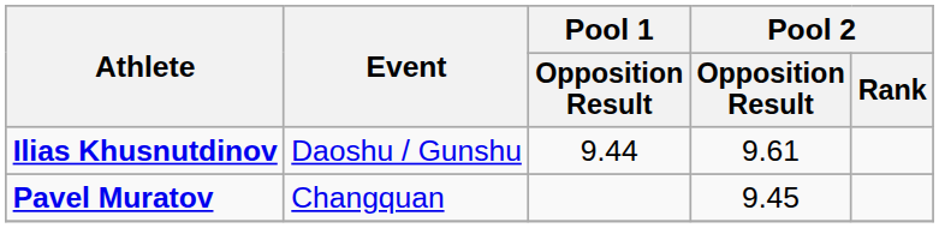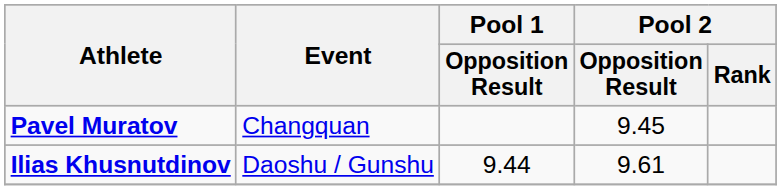rows swapped: Pavel Muratov <-> Ilias Khusnutdinov
